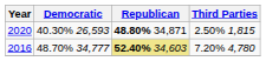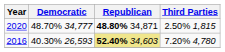2020 | Democratic: 40.30% 26,593 -> 48.70% 34,777
2016 | Democratic: 48.70% 34,777 -> 40.30% 26,593
